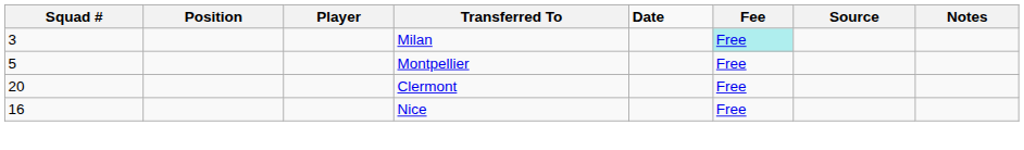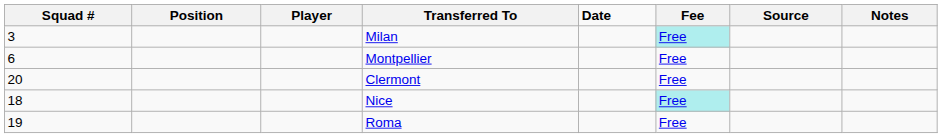Montpellier | Squad #: 5 -> 6
Nice | Squad #: 16 -> 18
Nice | Fee: no background -> paleturquoise background
+ row: 19 | Roma | Free
